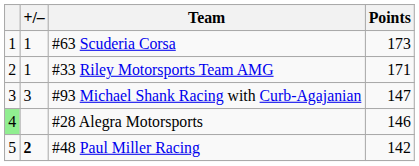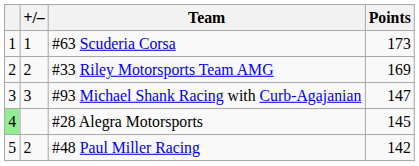#33 Riley Motorsports Team AMG | +/–: 1 -> 2
#33 Riley Motorsports Team AMG | Points: 171 -> 169
#28 Alegra Motorsports | Points: 146 -> 145
#48 Paul Miller Racing | +/–: bold -> normal
